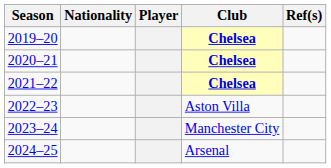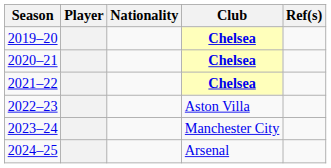columns swapped: Player <-> Nationality
